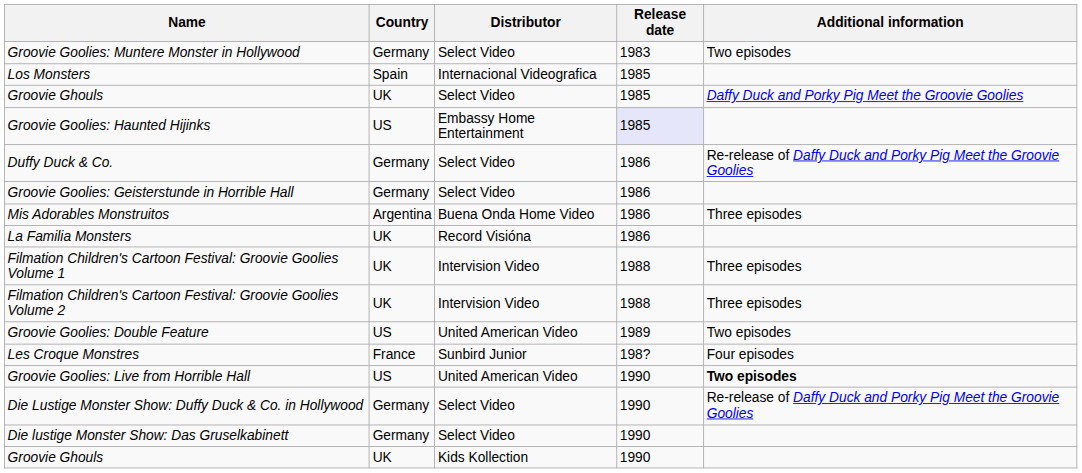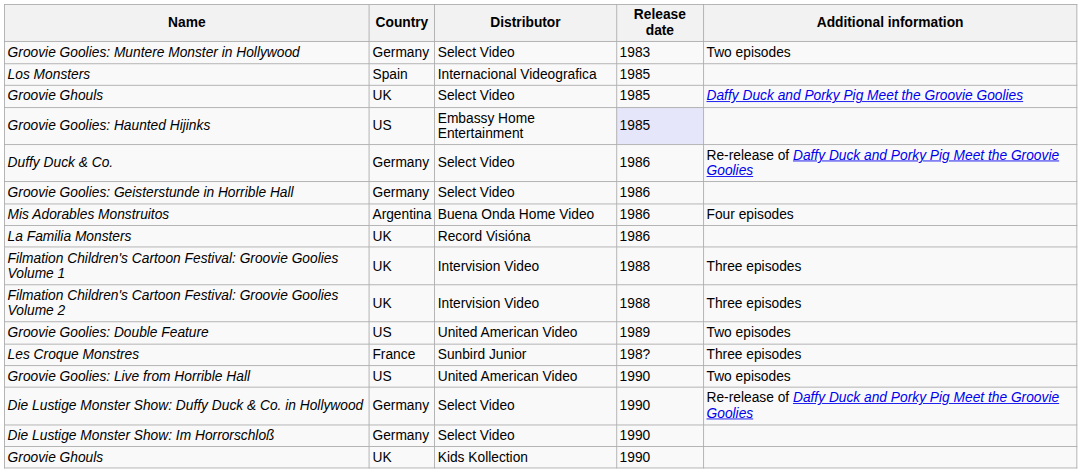Mis Adorables Monstruitos | Additional information: Three episodes -> Four episodes
Les Croque Monstres | Additional information: Four episodes -> Three episodes
Groovie Goolies: Live from Horrible Hall | Additional information: bold -> normal
+ row: Die Lustige Monster Show: Im Horrorschloß | Germany | Select Video | 1990
- row: Die lustige Monster Show: Das Gruselkabinett | Germany | Select Video | 1990
